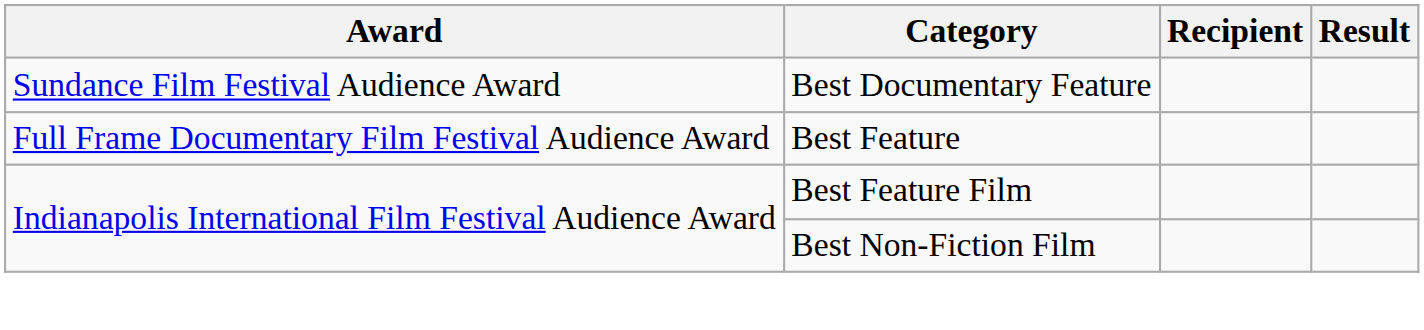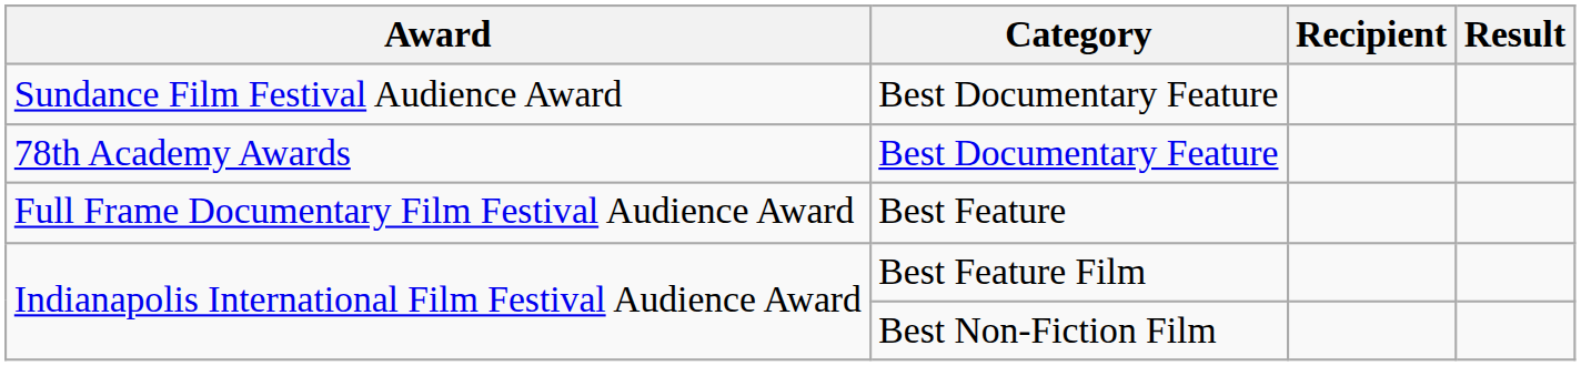+ row: 78th Academy Awards | Best Documentary Feature
